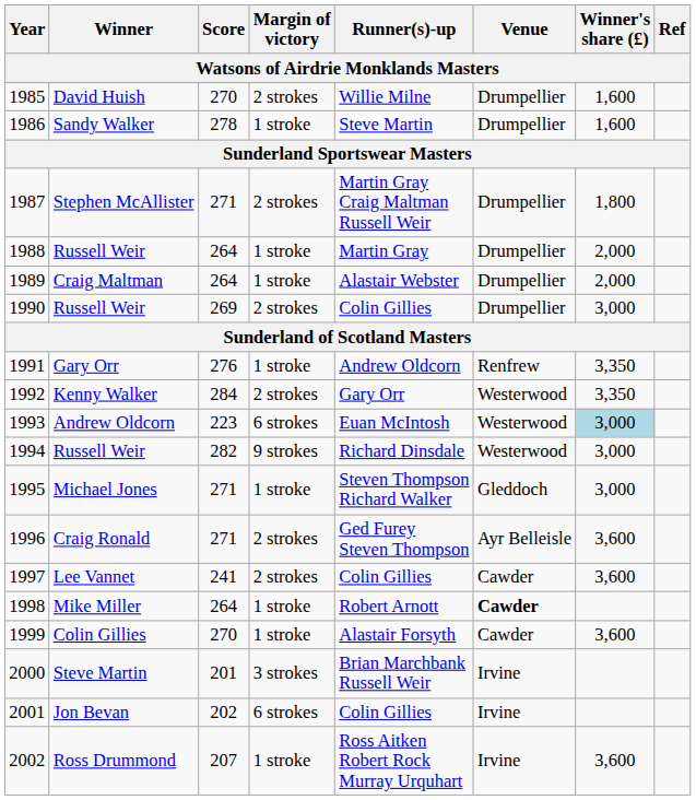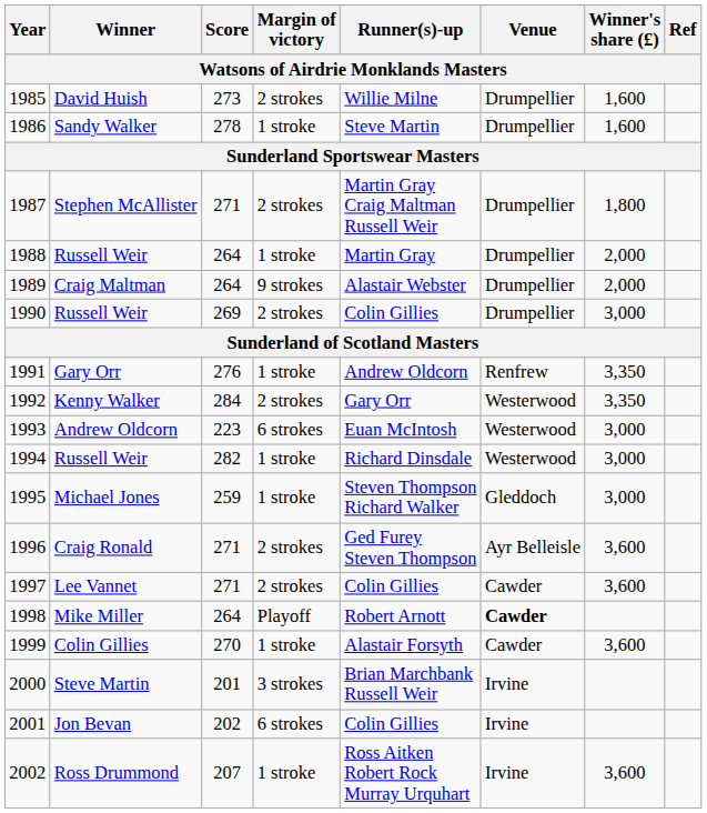1985 | Score: 270 -> 273
1989 | Margin of victory: 1 stroke -> 9 strokes
1993 | Winner's share (£): lightblue background -> no background
1994 | Margin of victory: 9 strokes -> 1 stroke
1995 | Score: 271 -> 259
1997 | Score: 241 -> 271
1998 | Margin of victory: 1 stroke -> Playoff
